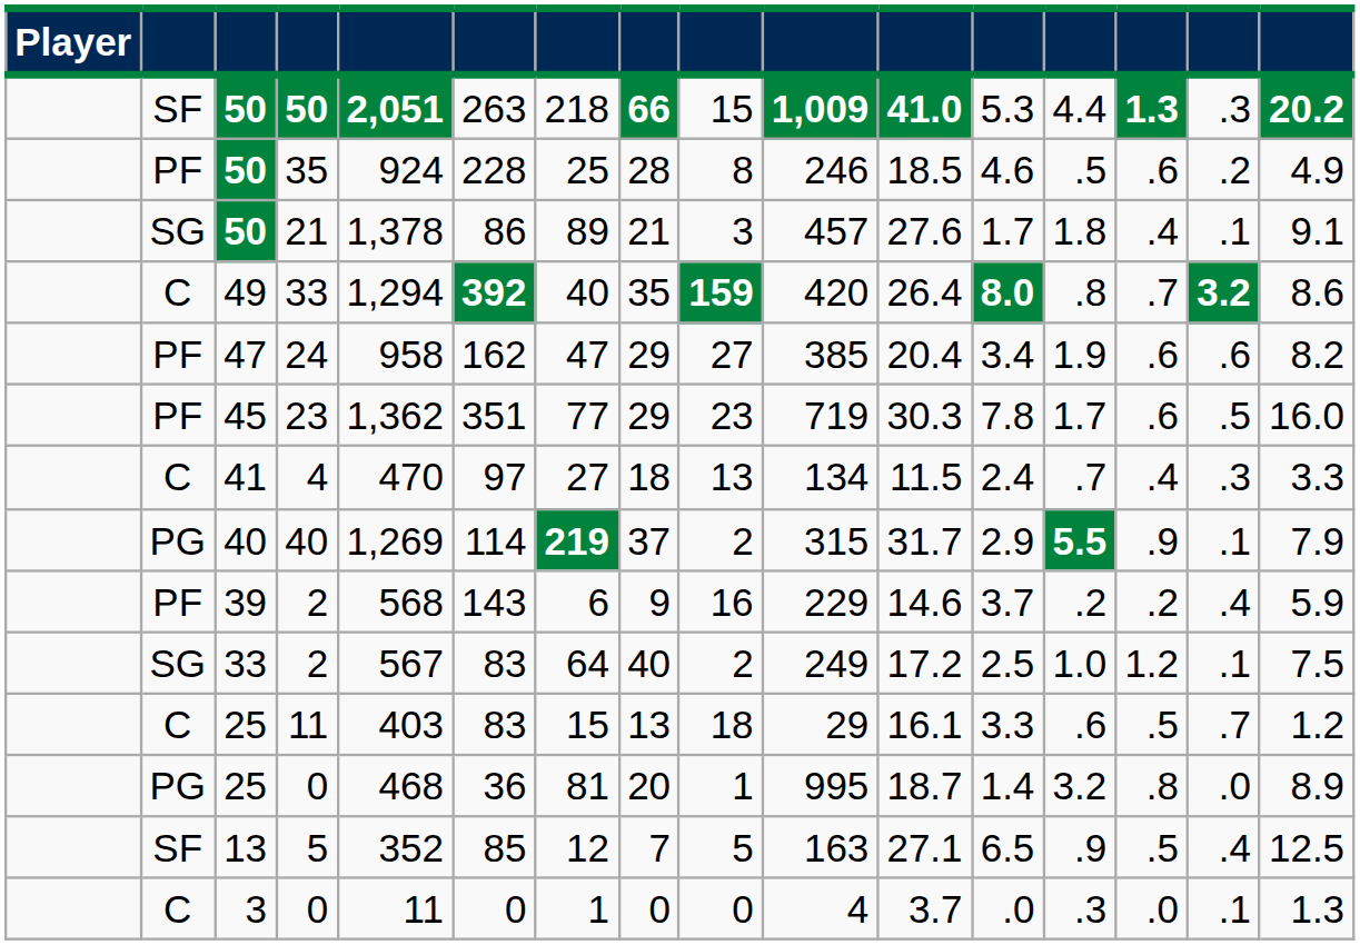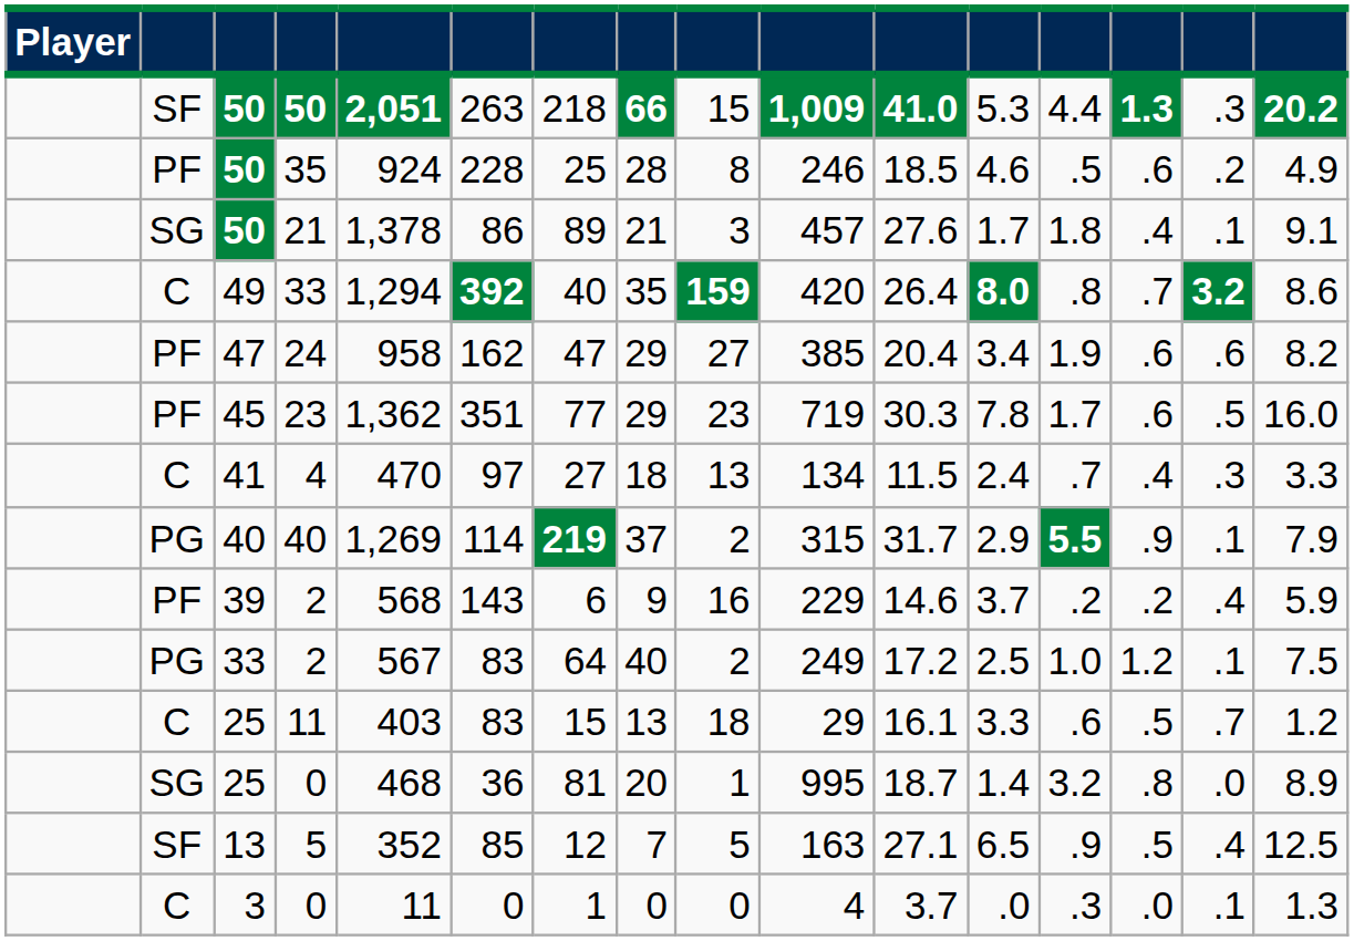33 / 2 | column 2: SG -> PG
25 / 0 | column 2: PG -> SG
